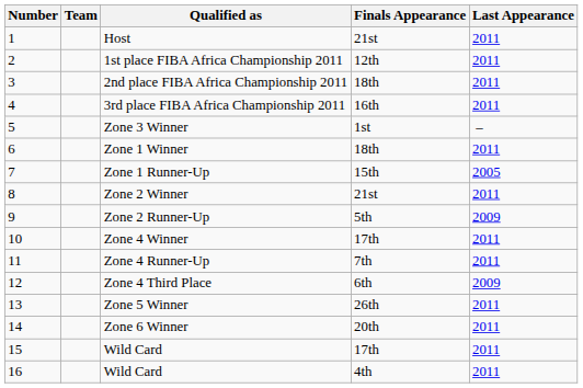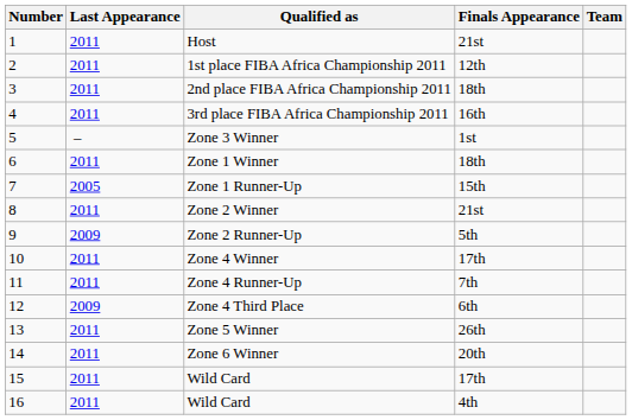columns swapped: Team <-> Last Appearance
